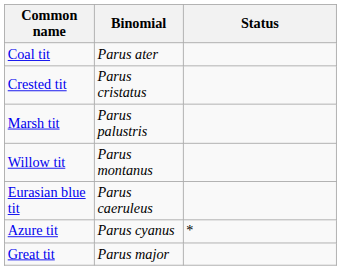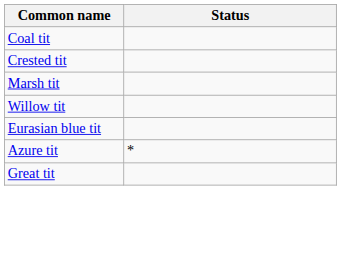- column: Binomial | Parus ater | Parus cristatus | Parus palustris | Parus montanus | Parus caeruleus | Parus cyanus | Parus major
